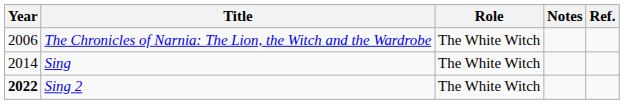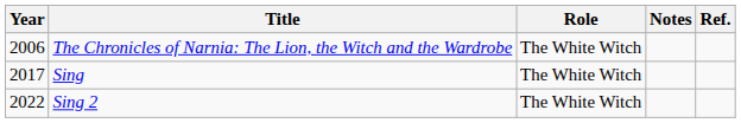Sing | Year: 2014 -> 2017
Sing 2 | Year: bold -> normal
